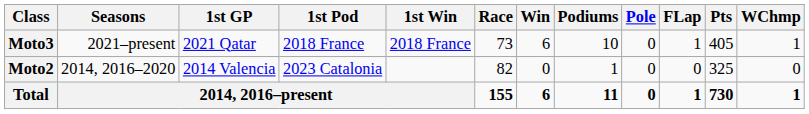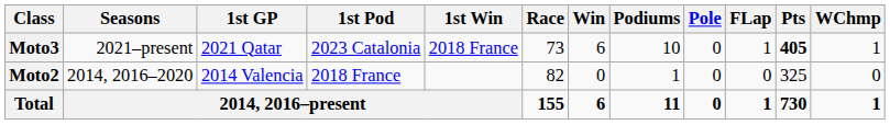Moto3 | 1st Pod: 2018 France -> 2023 Catalonia
Moto3 | Pts: normal -> bold
Moto2 | 1st Pod: 2023 Catalonia -> 2018 France
